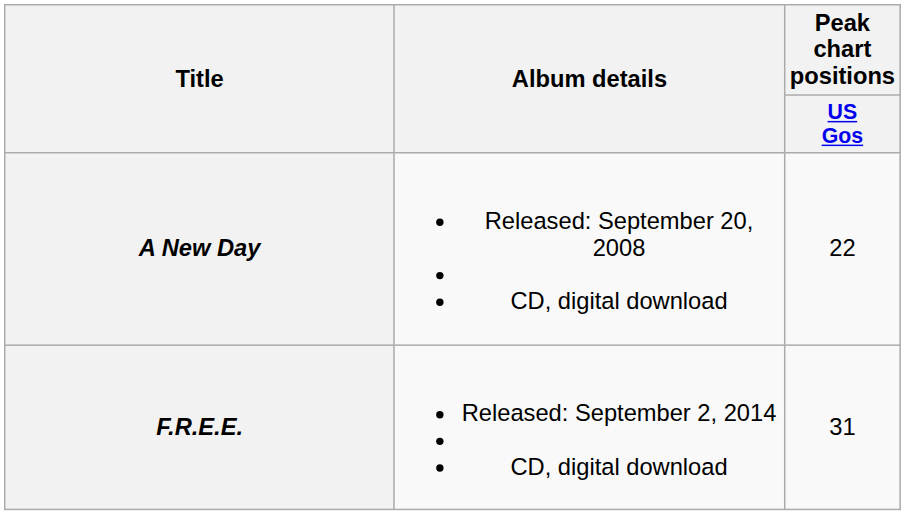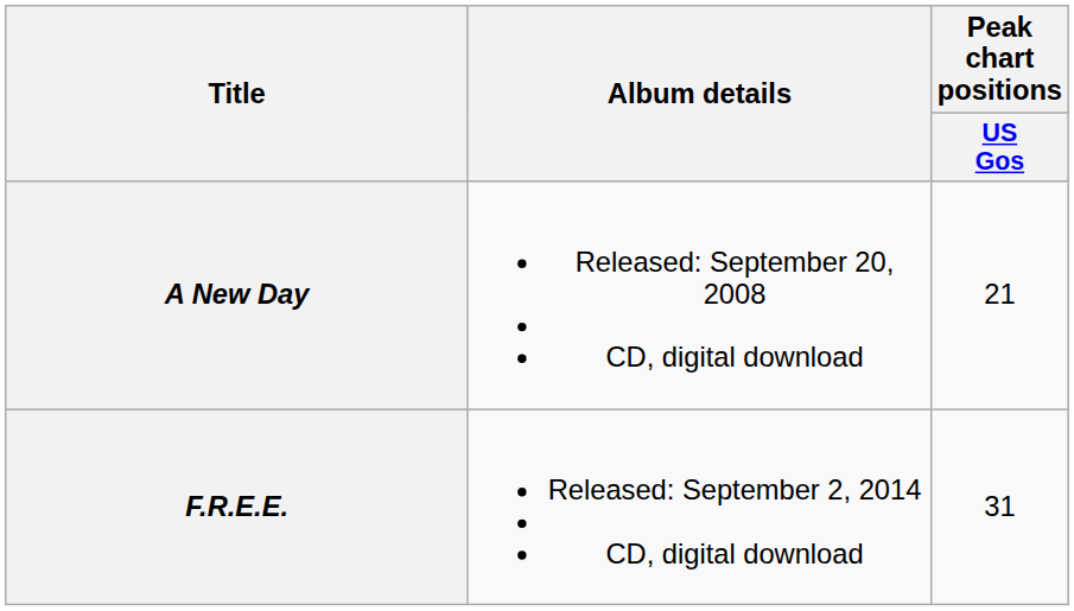A New Day | Peak chart positions / US Gos: 22 -> 21
